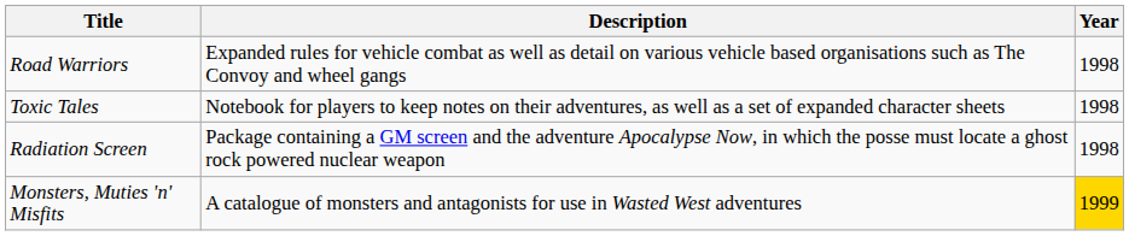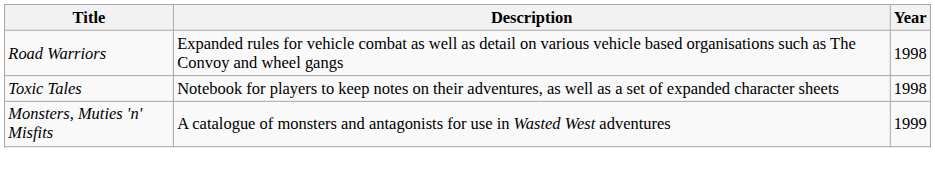- row: Radiation Screen | Package containing a GM screen and the adventure Apocalypse Now, in which the posse must locate a ghost rock powered nuclear weapon | 1998
Monsters, Muties 'n' Misfits | Year: gold background -> no background
